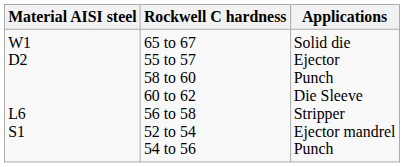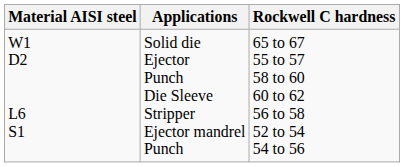columns swapped: Rockwell C hardness <-> Applications
